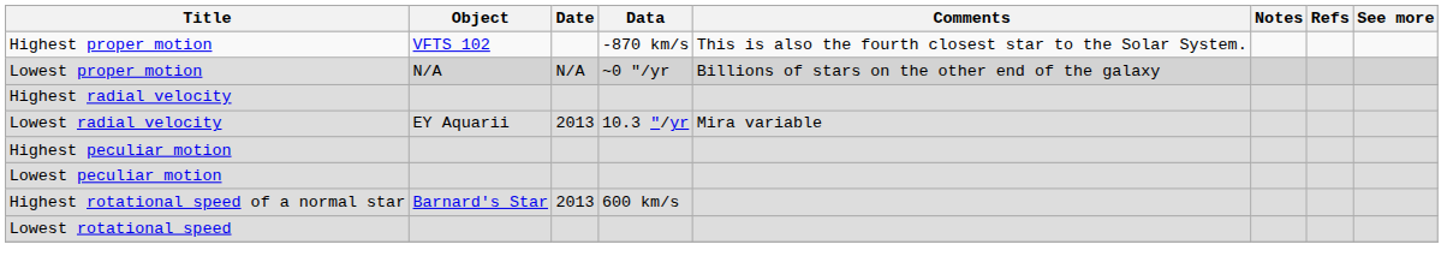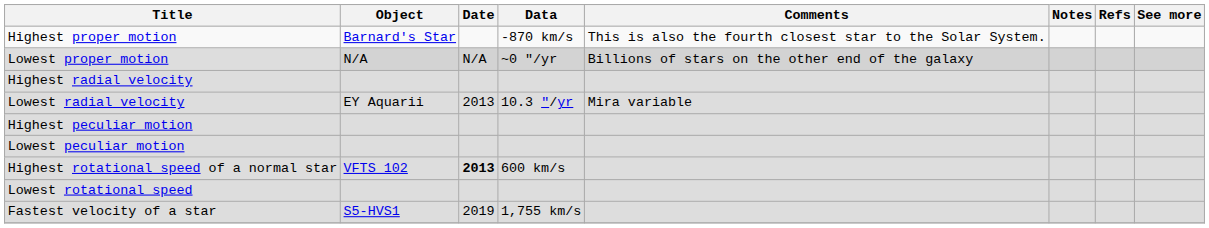Highest proper motion | Object: VFTS 102 -> Barnard's Star
Highest rotational speed of a normal star | Object: Barnard's Star -> VFTS 102
Highest rotational speed of a normal star | Date: normal -> bold
+ row: Fastest velocity of a star | S5-HVS1 | 2019 | 1,755 km/s
